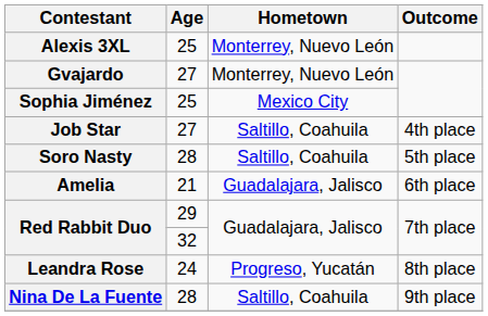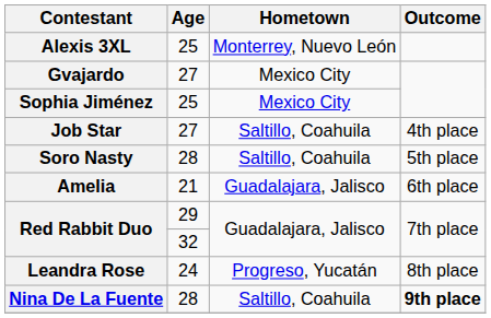Gvajardo | Hometown: Monterrey, Nuevo León -> Mexico City
Nina De La Fuente | Outcome: normal -> bold
